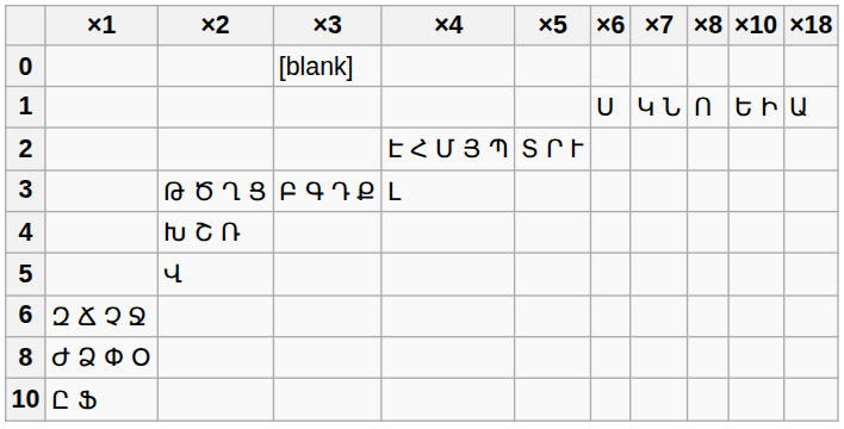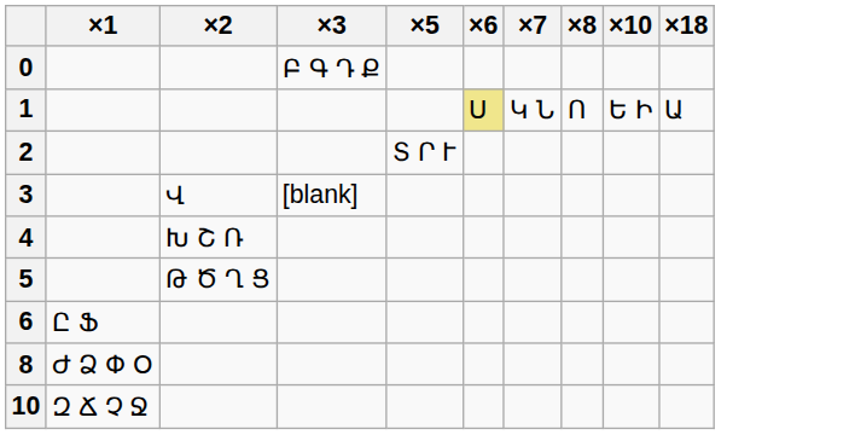- column: ×4 | Է Հ Մ Յ Պ | Լ
0 | ×3: [blank] -> Բ Գ Դ Ք
1 | ×6: no background -> khaki background
3 | ×2: Թ Ծ Ղ Ց -> Վ
3 | ×3: Բ Գ Դ Ք -> [blank]
5 | ×2: Վ -> Թ Ծ Ղ Ց
6 | ×1: Զ Ճ Չ Ջ -> Ը Ֆ
10 | ×1: Ը Ֆ -> Զ Ճ Չ Ջ
